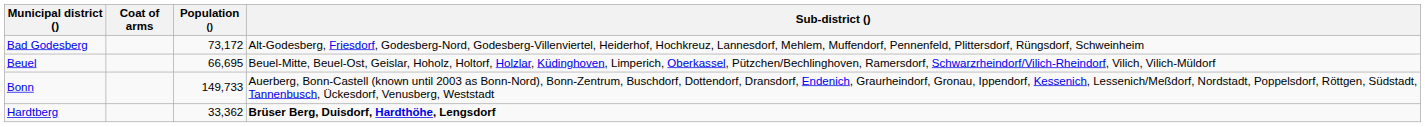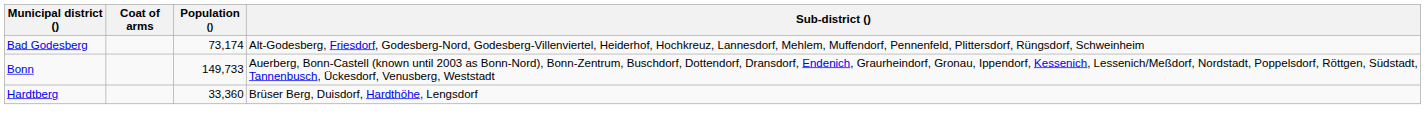Bad Godesberg | Population (): 73,172 -> 73,174
- row: Beuel | 66,695 | Beuel-Mitte, Beuel-Ost, Geislar, Hoholz, Holtorf, Holzlar, Küdinghoven, Limperich, Oberkassel, Pützchen/Bechlinghoven, Ramersdorf, Schwarzrheindorf/Vilich-Rheindorf, Vilich, Vilich-Müldorf
Hardtberg | Population (): 33,362 -> 33,360
Hardtberg | Sub-district (): bold -> normal
